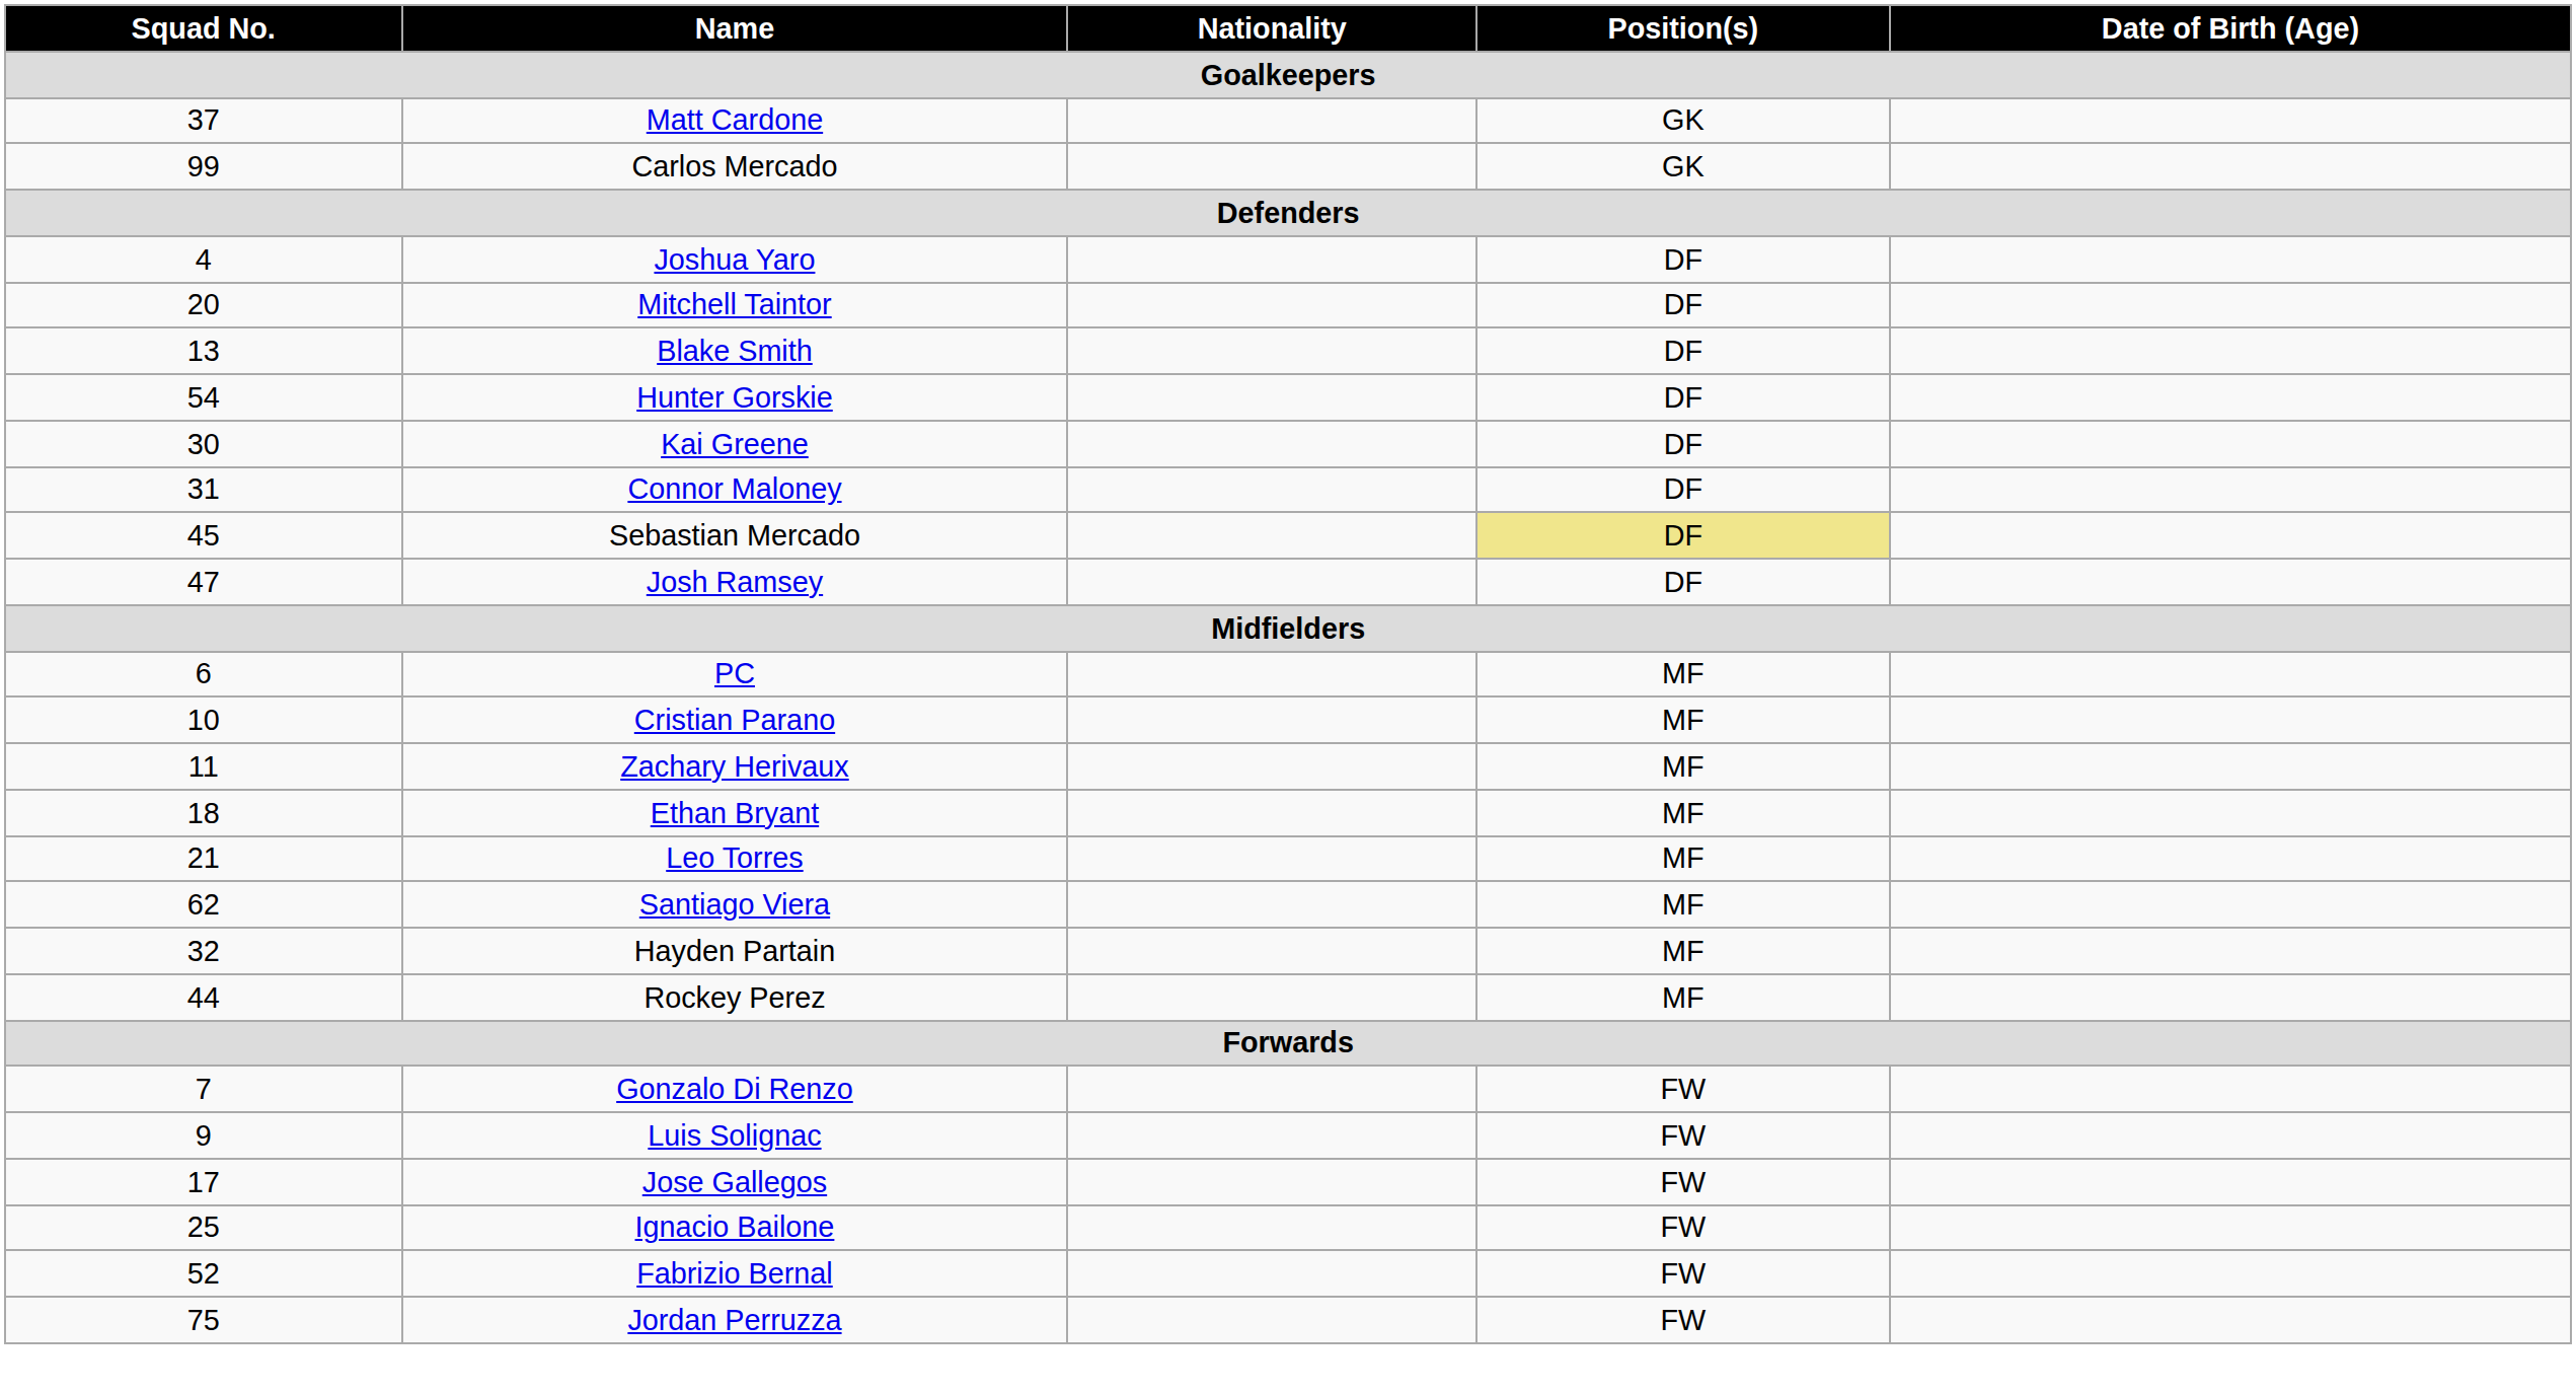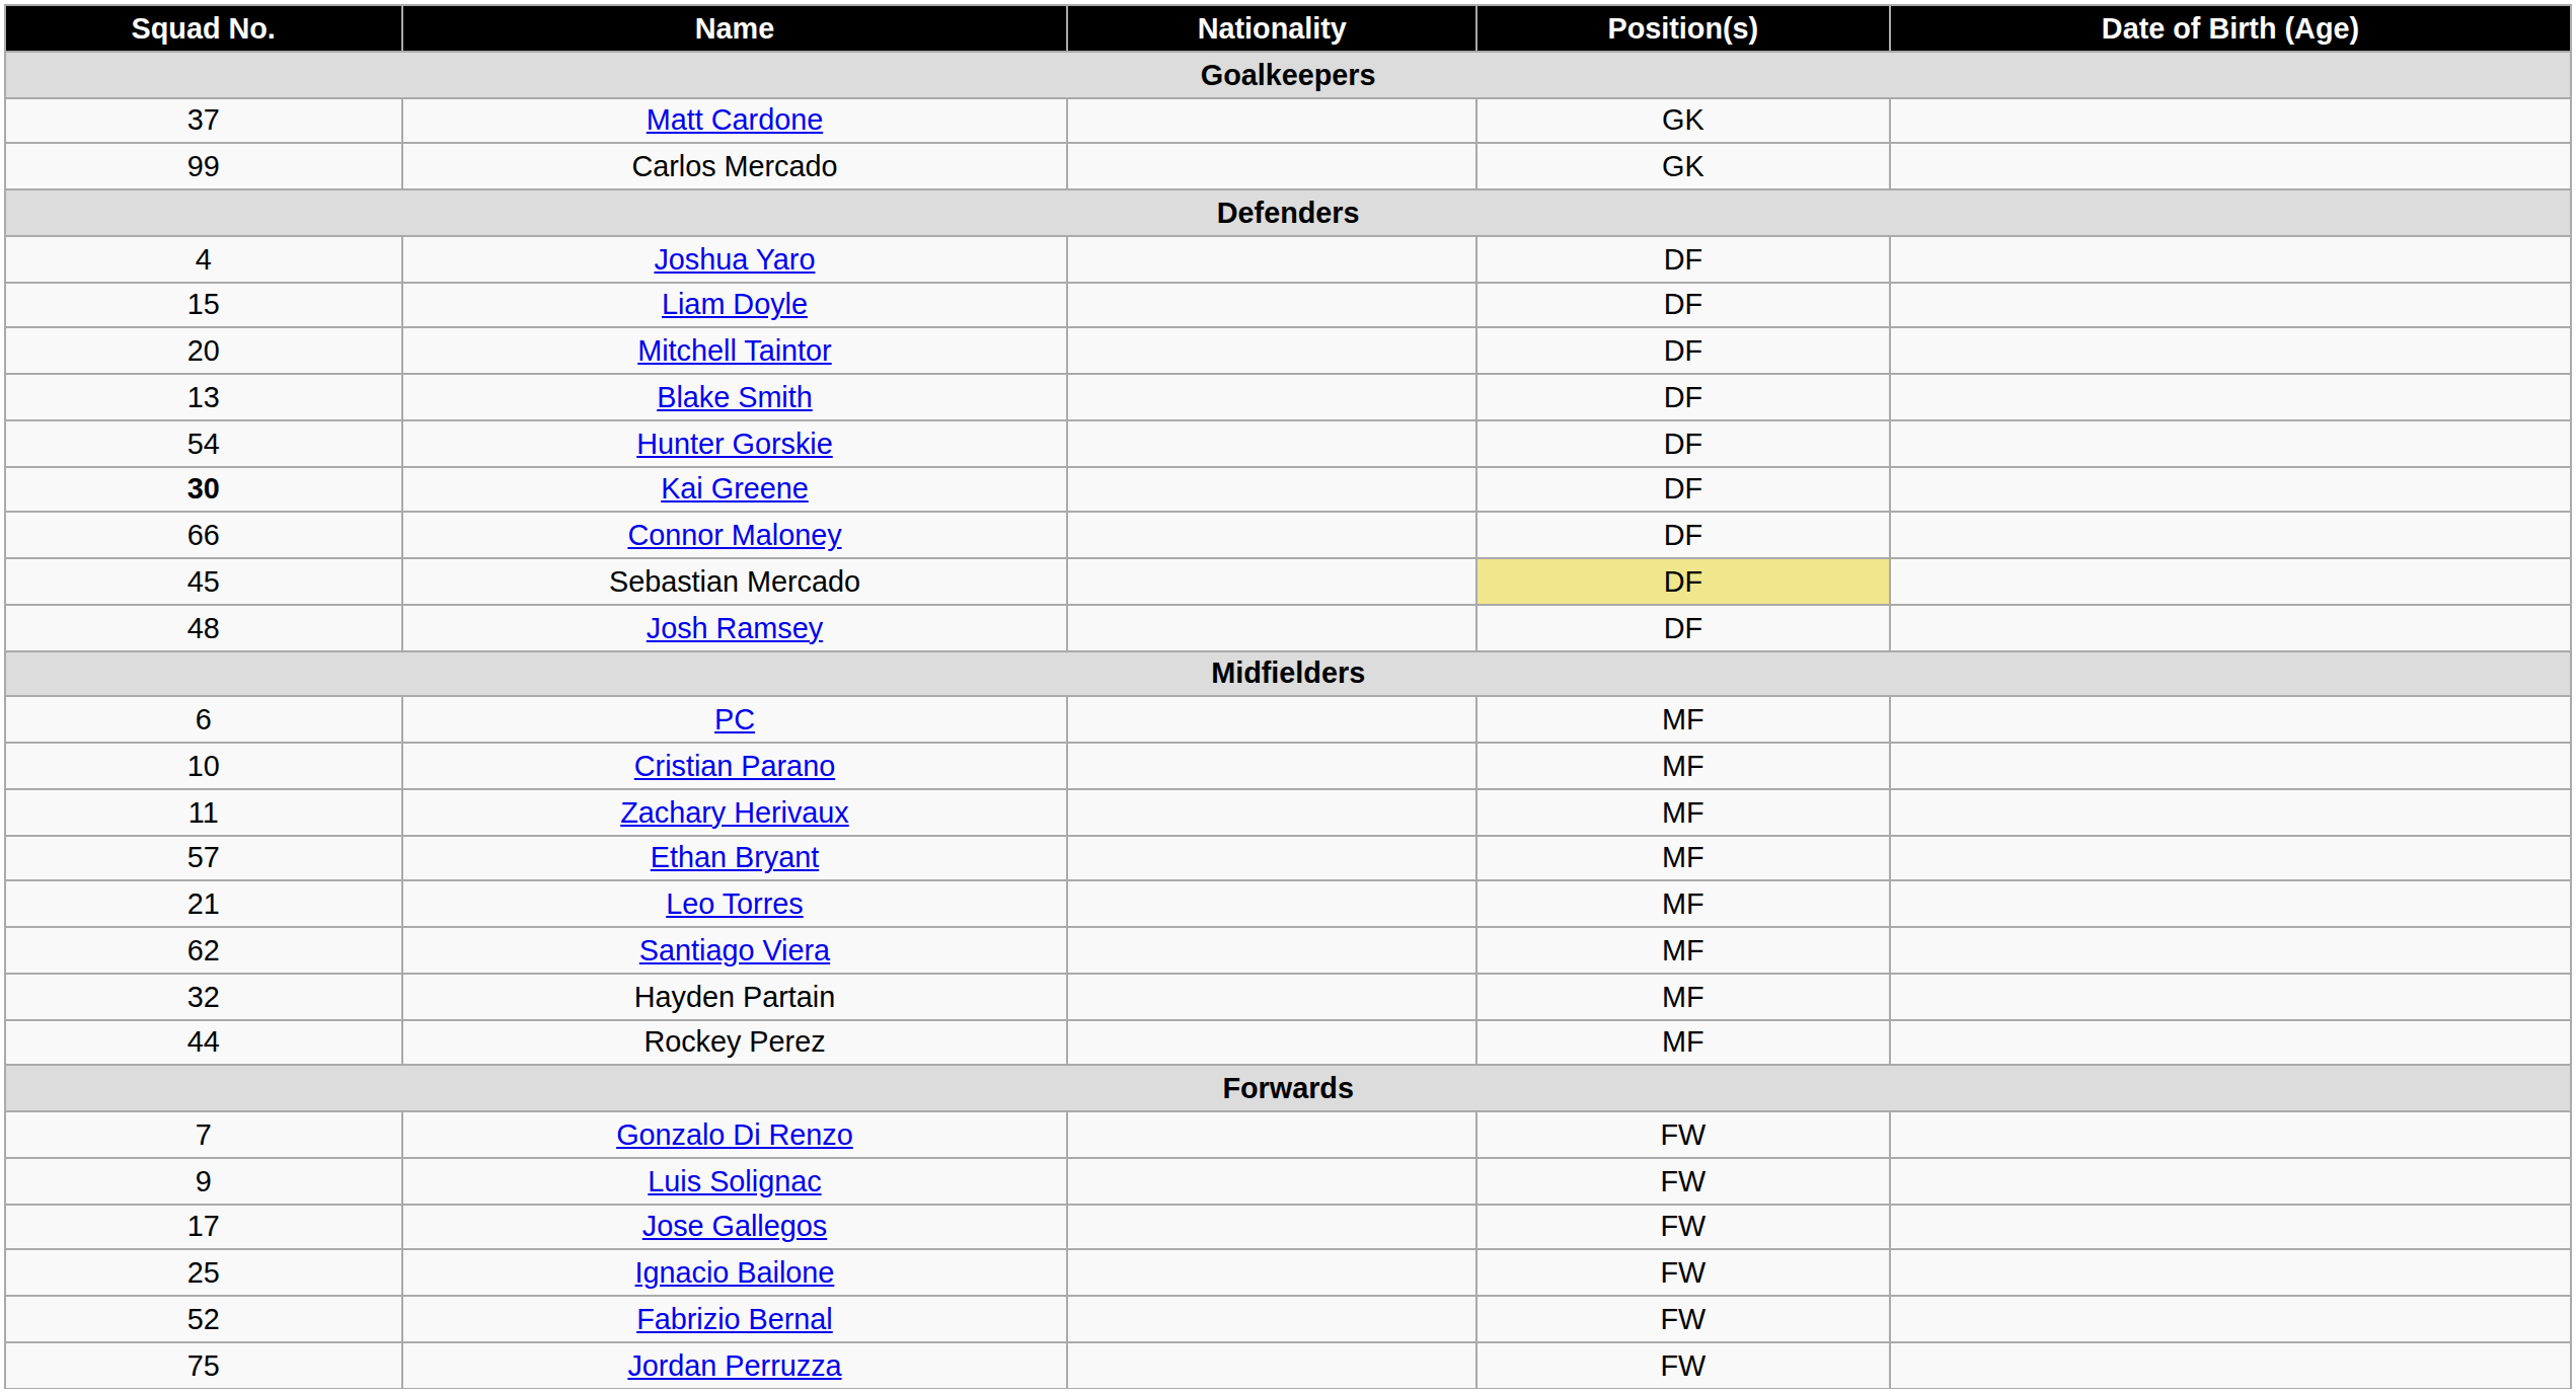+ row: 15 | Liam Doyle | DF
Kai Greene | Squad No.: normal -> bold
Connor Maloney | Squad No.: 31 -> 66
Josh Ramsey | Squad No.: 47 -> 48
Ethan Bryant | Squad No.: 18 -> 57
